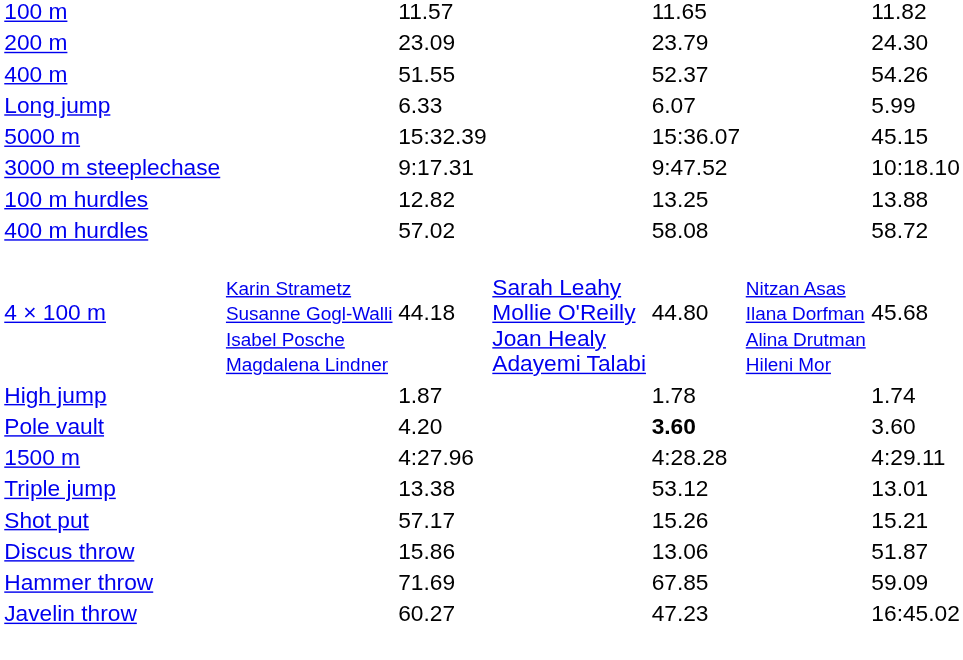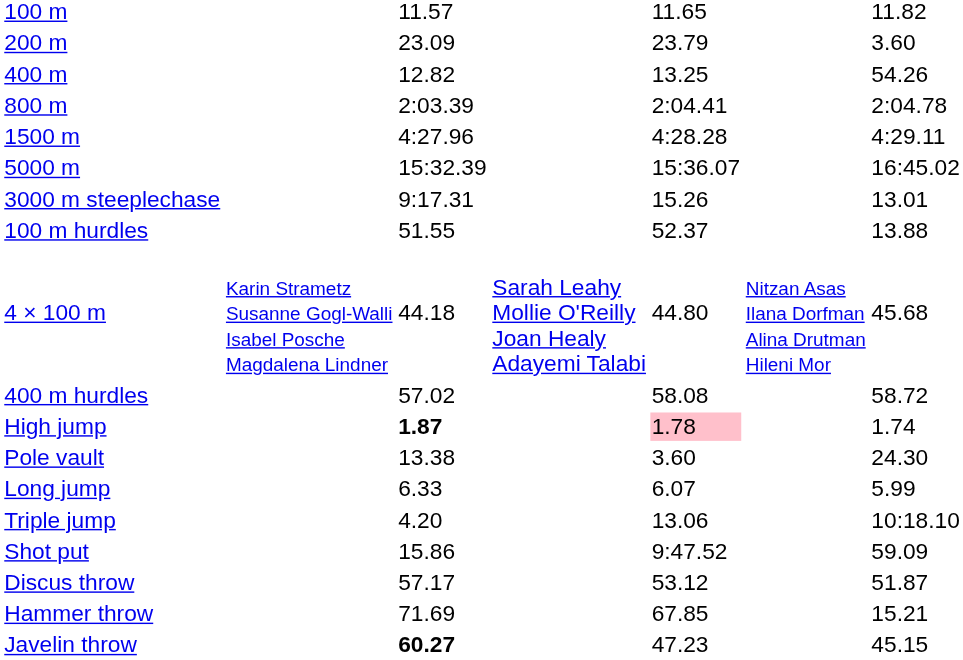200 m | column 7: 24.30 -> 3.60
400 m | column 3: 51.55 -> 12.82
400 m | column 5: 52.37 -> 13.25
+ row: 800 m | 2:03.39 | 2:04.41 | 2:04.78
rows swapped: 1500 m <-> Long jump
5000 m | column 7: 45.15 -> 16:45.02
3000 m steeplechase | column 5: 9:47.52 -> 15.26
3000 m steeplechase | column 7: 10:18.10 -> 13.01
100 m hurdles | column 3: 12.82 -> 51.55
100 m hurdles | column 5: 13.25 -> 52.37
rows swapped: 400 m hurdles <-> 4 × 100 m
High jump | column 3: normal -> bold
High jump | column 5: no background -> pink background
Pole vault | column 3: 4.20 -> 13.38
Pole vault | column 5: bold -> normal
Pole vault | column 7: 3.60 -> 24.30
Triple jump | column 3: 13.38 -> 4.20
Triple jump | column 5: 53.12 -> 13.06
Triple jump | column 7: 13.01 -> 10:18.10
Shot put | column 3: 57.17 -> 15.86
Shot put | column 5: 15.26 -> 9:47.52
Shot put | column 7: 15.21 -> 59.09
Discus throw | column 3: 15.86 -> 57.17
Discus throw | column 5: 13.06 -> 53.12
Hammer throw | column 7: 59.09 -> 15.21
Javelin throw | column 3: normal -> bold
Javelin throw | column 7: 16:45.02 -> 45.15
